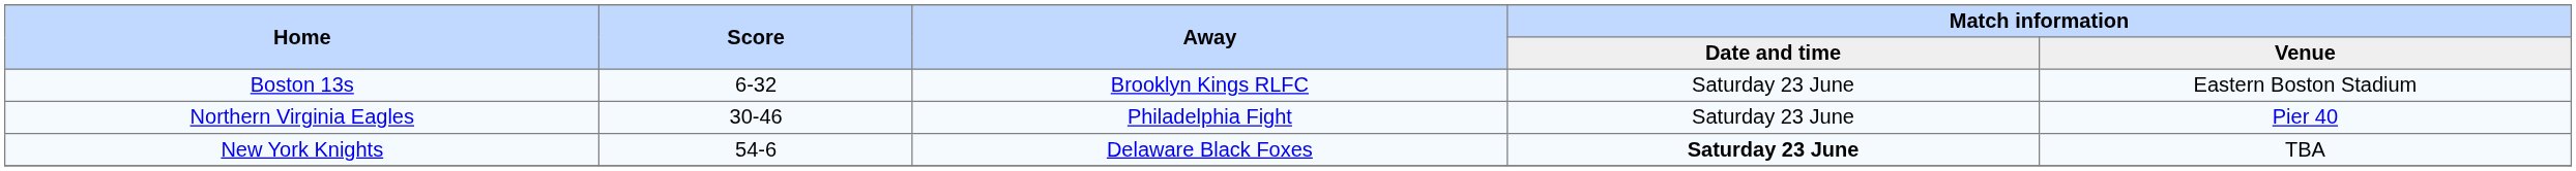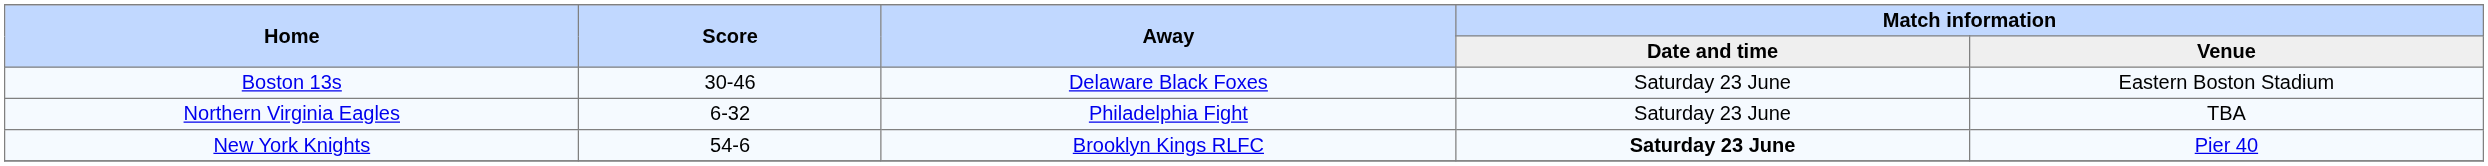Boston 13s | Score: 6-32 -> 30-46
Boston 13s | Away: Brooklyn Kings RLFC -> Delaware Black Foxes
Northern Virginia Eagles | Score: 30-46 -> 6-32
Northern Virginia Eagles | Match information / Venue: Pier 40 -> TBA
New York Knights | Away: Delaware Black Foxes -> Brooklyn Kings RLFC
New York Knights | Match information / Venue: TBA -> Pier 40
